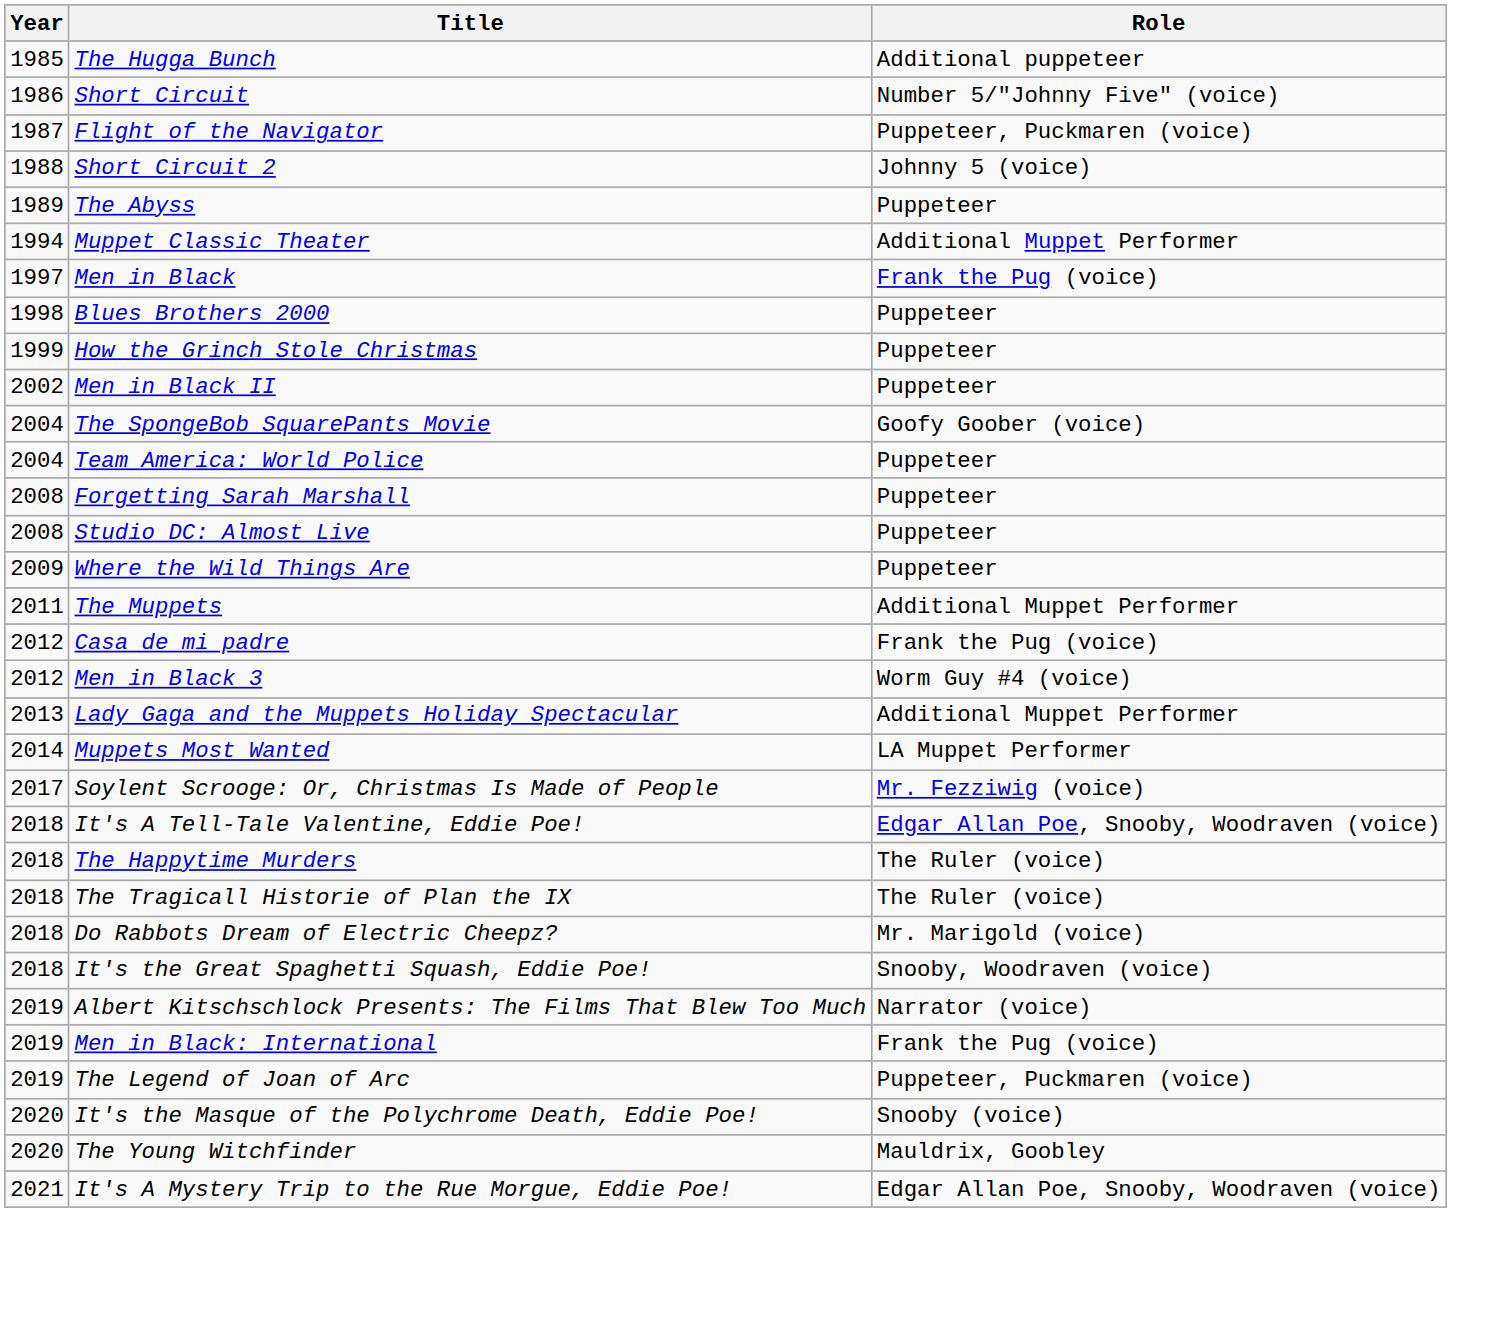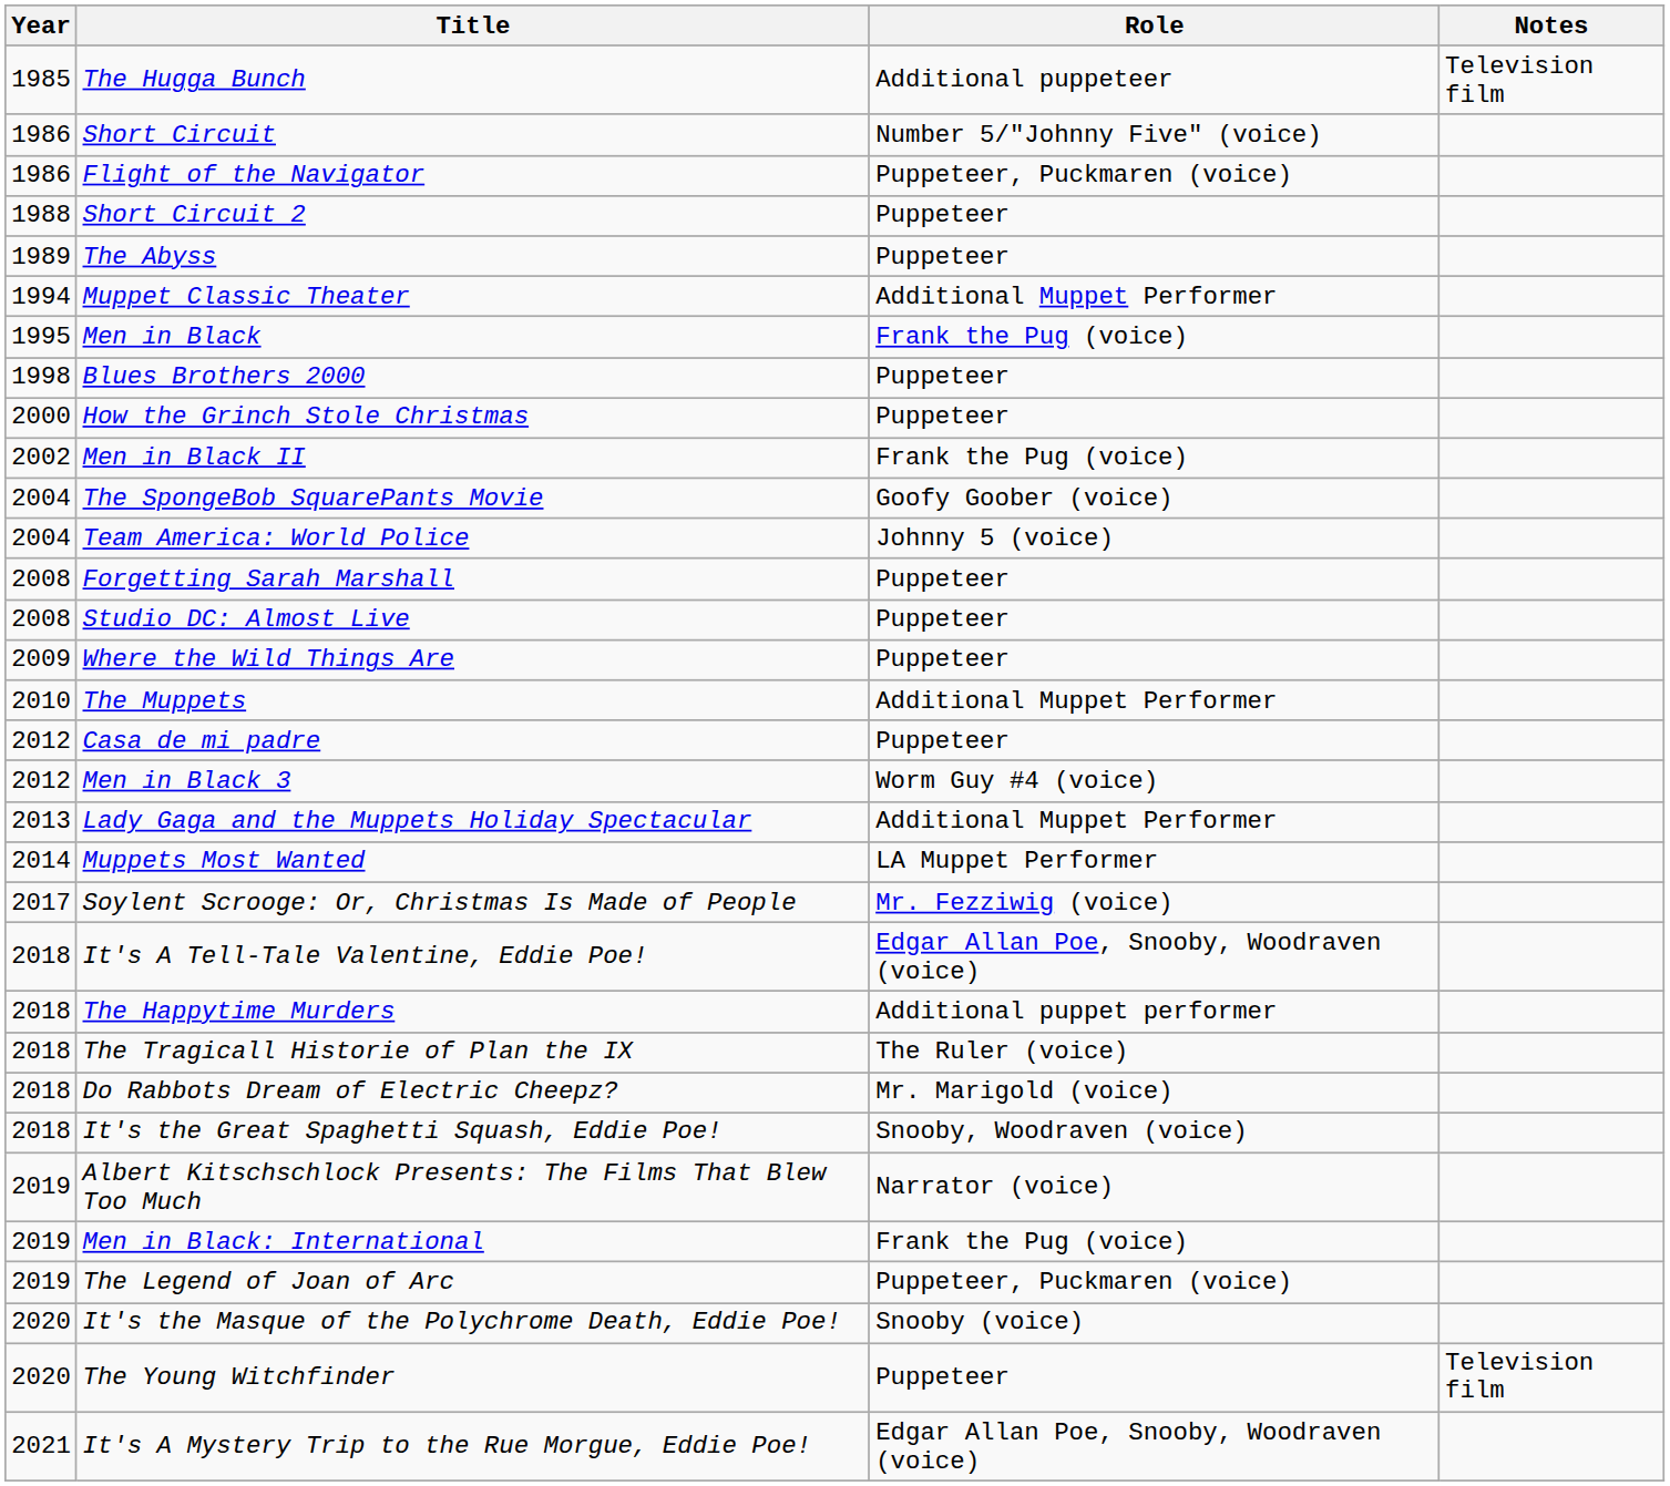+ column: Notes | Television film | Television film
Flight of the Navigator | Year: 1987 -> 1986
Short Circuit 2 | Role: Johnny 5 (voice) -> Puppeteer
Men in Black | Year: 1997 -> 1995
How the Grinch Stole Christmas | Year: 1999 -> 2000
Men in Black II | Role: Puppeteer -> Frank the Pug (voice)
Team America: World Police | Role: Puppeteer -> Johnny 5 (voice)
The Muppets | Year: 2011 -> 2010
Casa de mi padre | Role: Frank the Pug (voice) -> Puppeteer
The Happytime Murders | Role: The Ruler (voice) -> Additional puppet performer
The Young Witchfinder | Role: Mauldrix, Goobley -> Puppeteer
